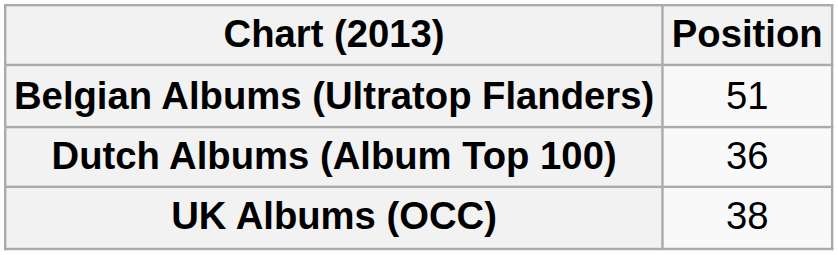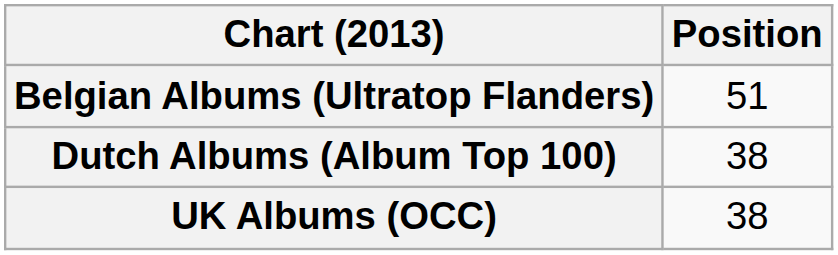Dutch Albums (Album Top 100) | Position: 36 -> 38
